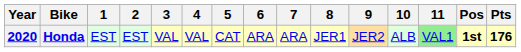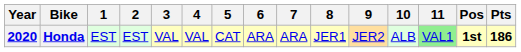Honda | Pts: 176 -> 186
